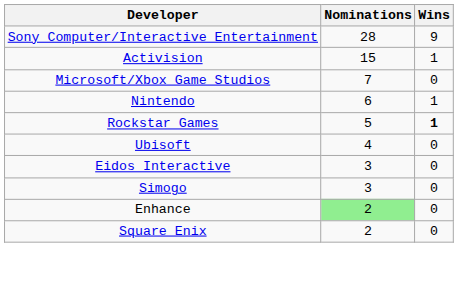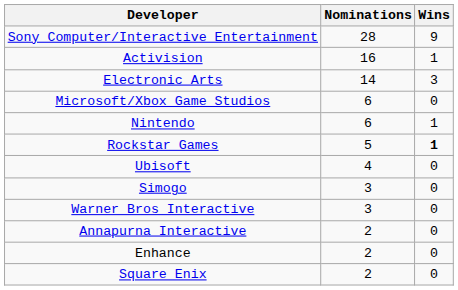Activision | Nominations: 15 -> 16
+ row: Electronic Arts | 14 | 3
Microsoft/Xbox Game Studios | Nominations: 7 -> 6
- row: Eidos Interactive | 3 | 0
+ row: Warner Bros Interactive | 3 | 0
+ row: Annapurna Interactive | 2 | 0
Enhance | Nominations: lightgreen background -> no background
